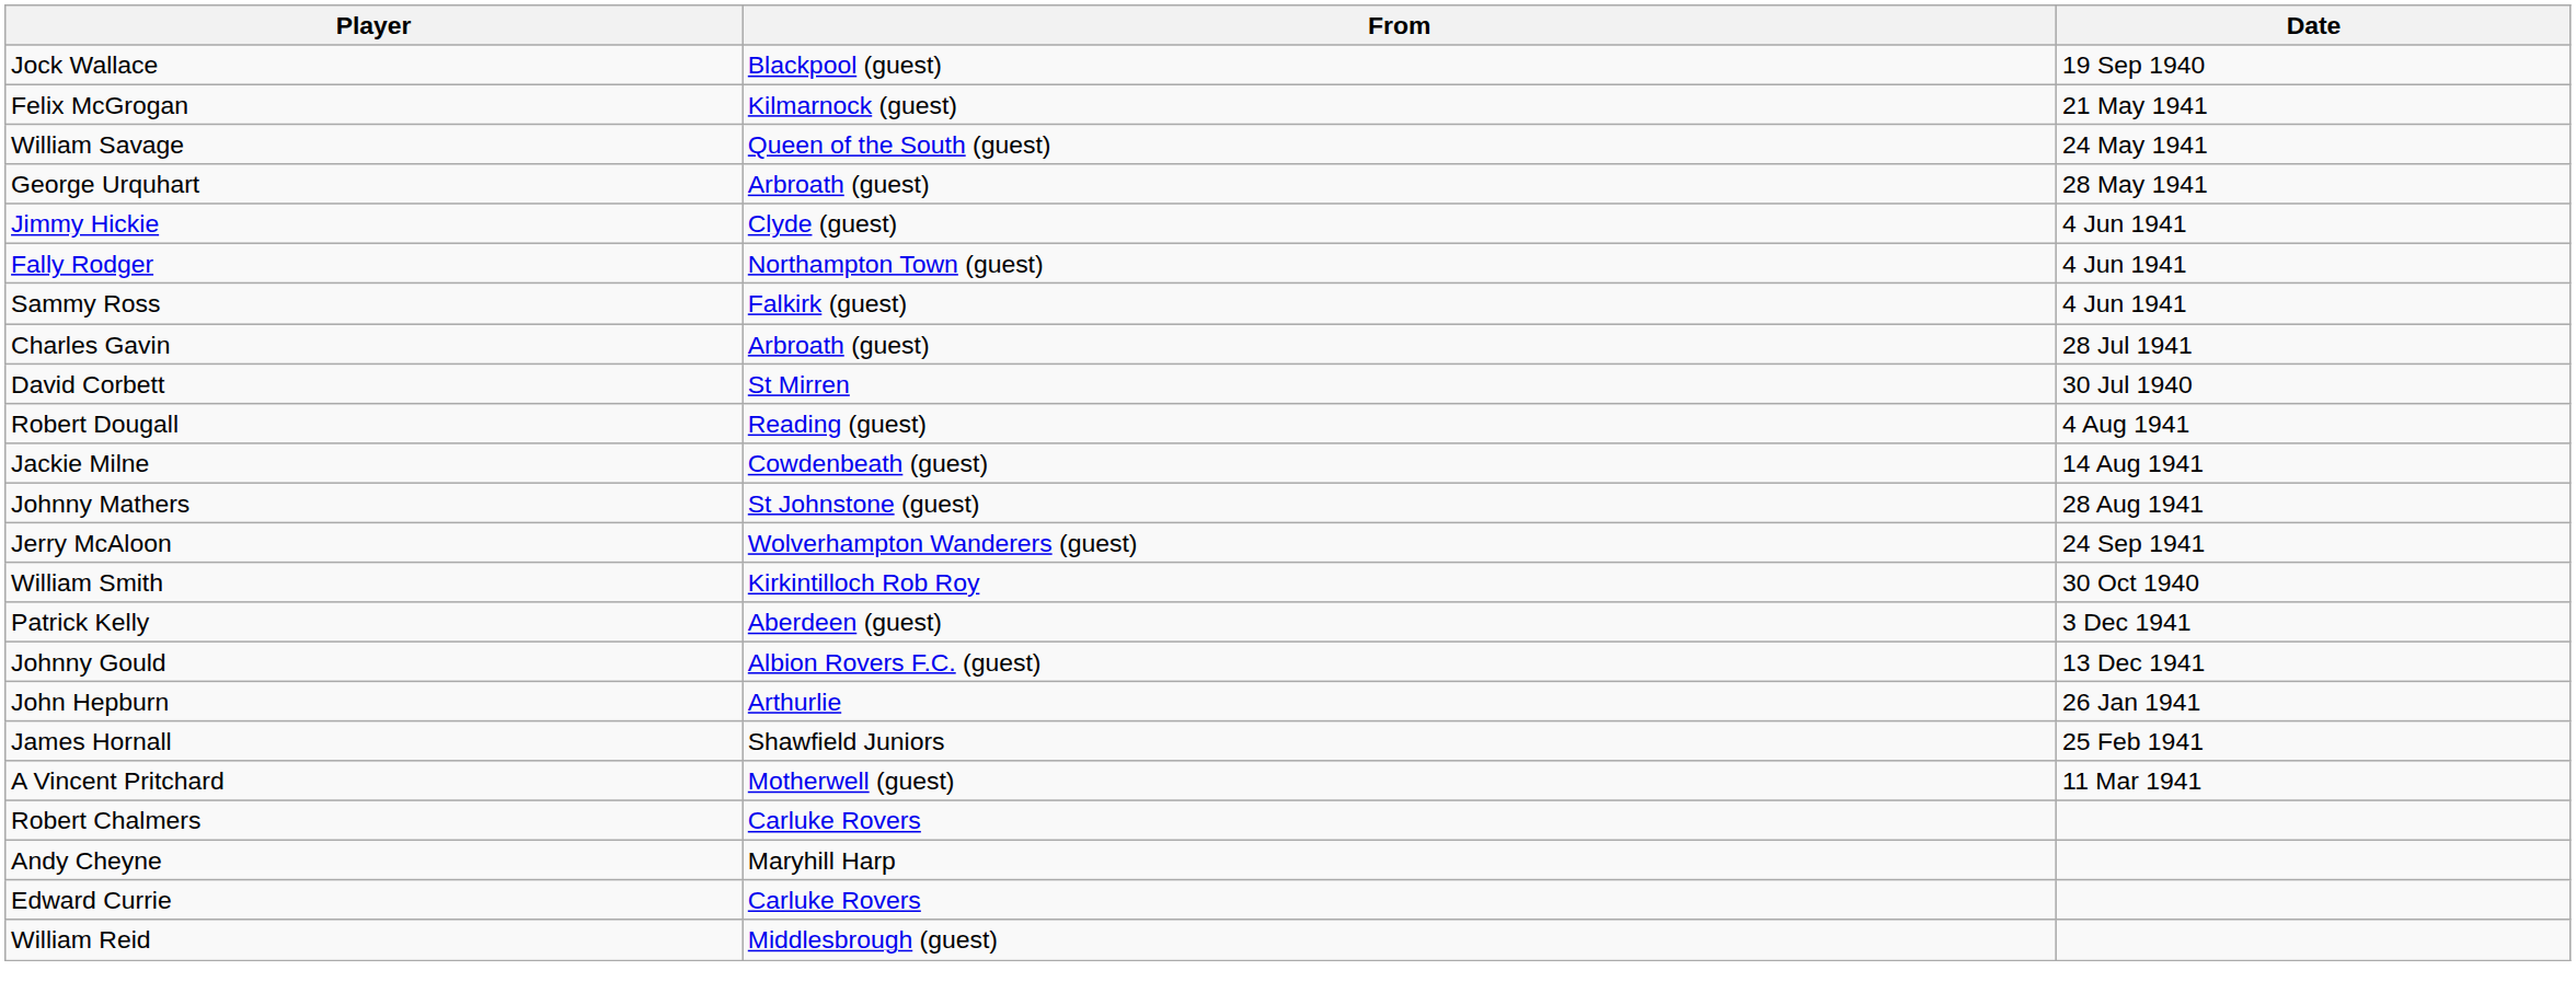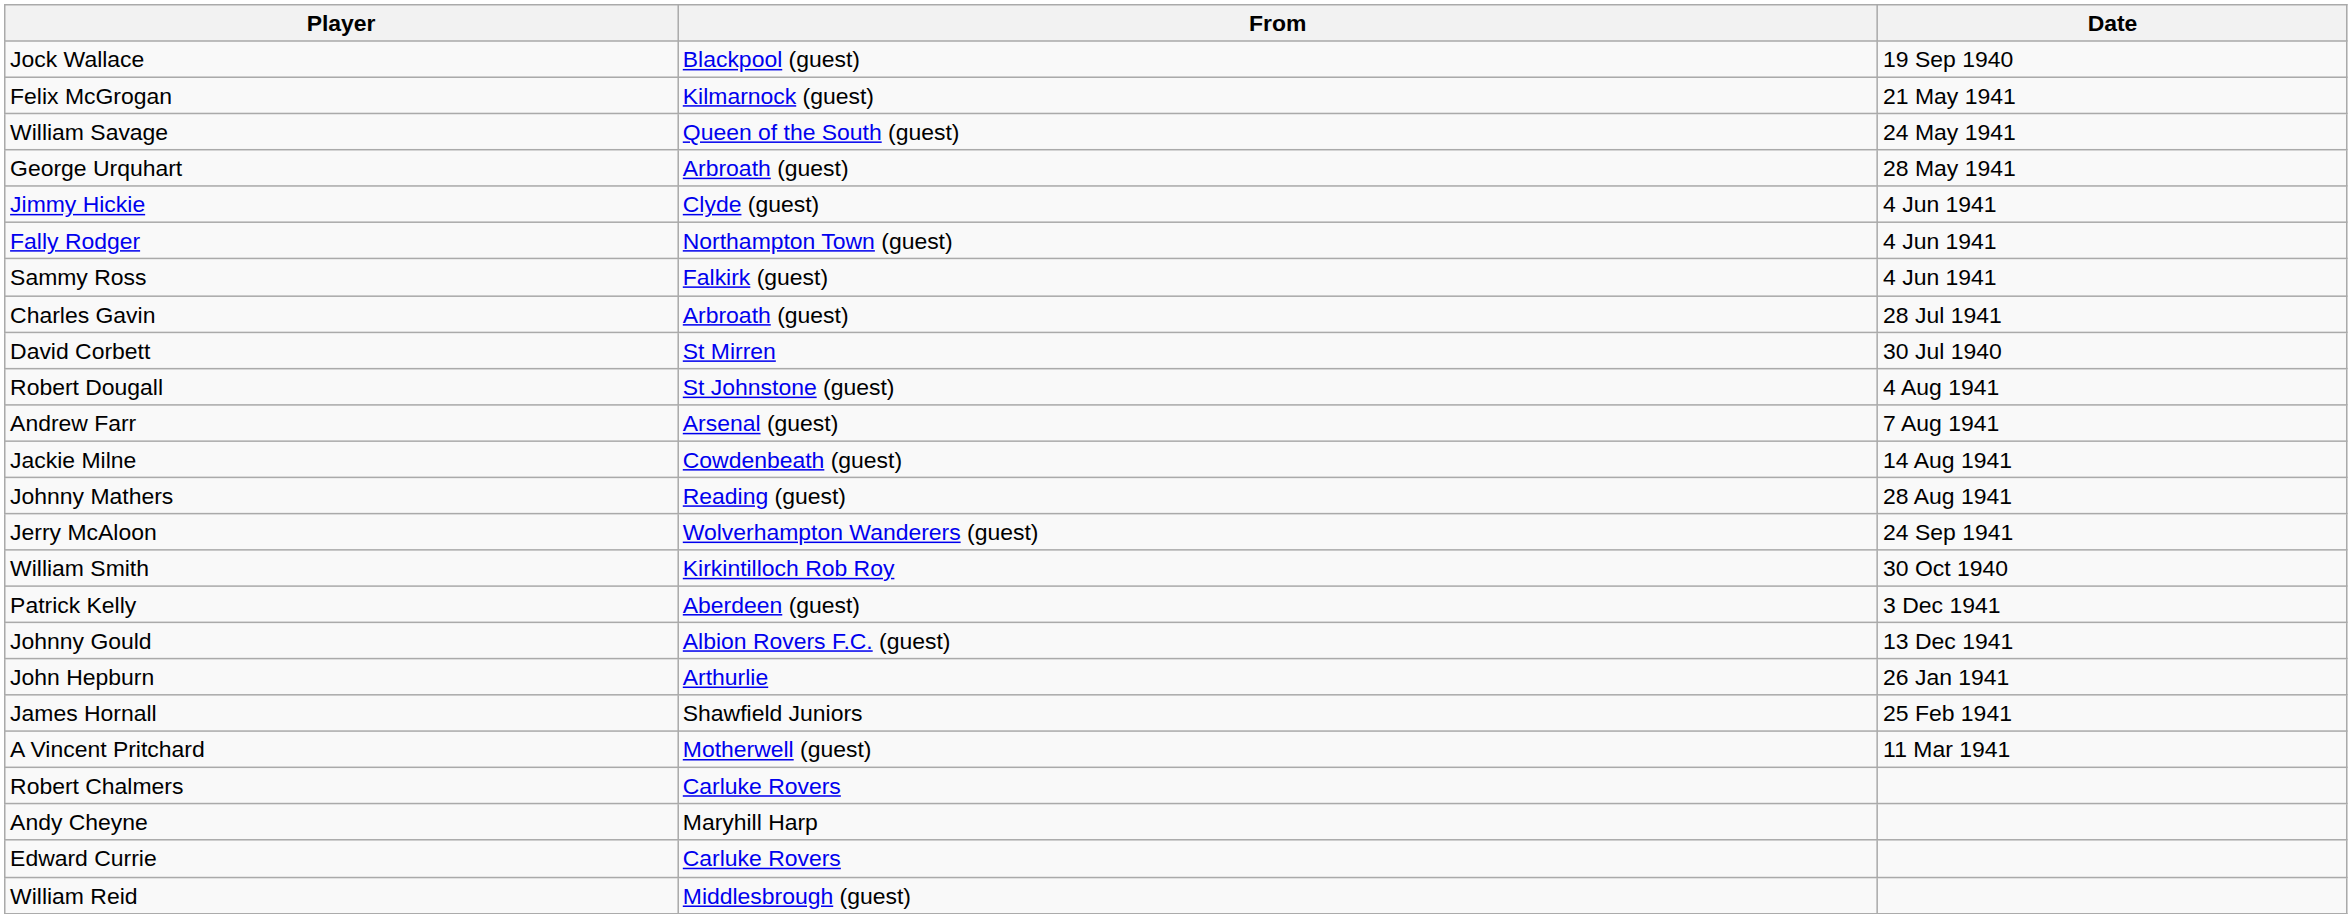Robert Dougall | From: Reading (guest) -> St Johnstone (guest)
+ row: Andrew Farr | Arsenal (guest) | 7 Aug 1941
Johnny Mathers | From: St Johnstone (guest) -> Reading (guest)
